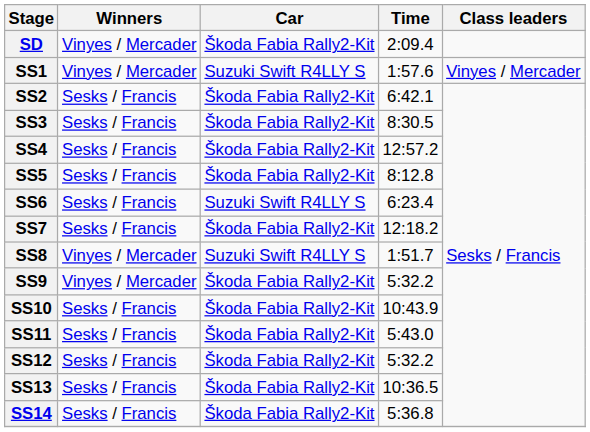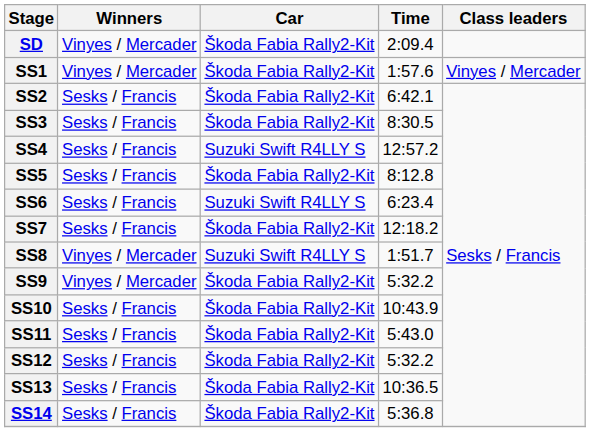SS1 | Car: Suzuki Swift R4LLY S -> Škoda Fabia Rally2-Kit
SS4 | Car: Škoda Fabia Rally2-Kit -> Suzuki Swift R4LLY S
